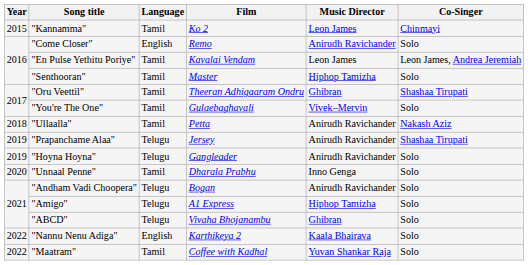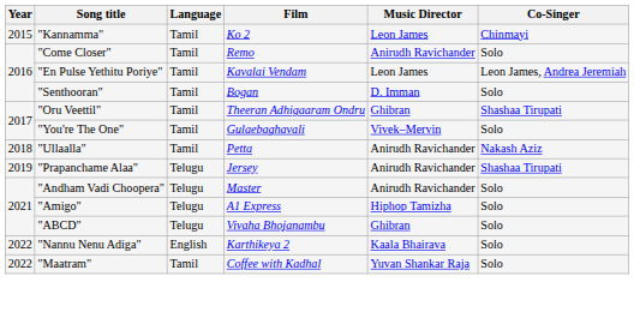"Come Closer" | Language: English -> Tamil
"Senthooran" | Film: Master -> Bogan
"Senthooran" | Music Director: Hiphop Tamizha -> D. Imman
- row: 2019 | "Hoyna Hoyna" | Telugu | Gangleader | Anirudh Ravichander | Solo
- row: 2020 | "Unnaal Penne" | Tamil | Dharala Prabhu | Inno Genga | Solo
"Andham Vadi Choopera" | Film: Bogan -> Master
